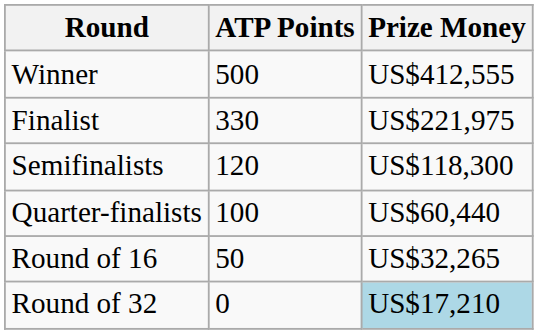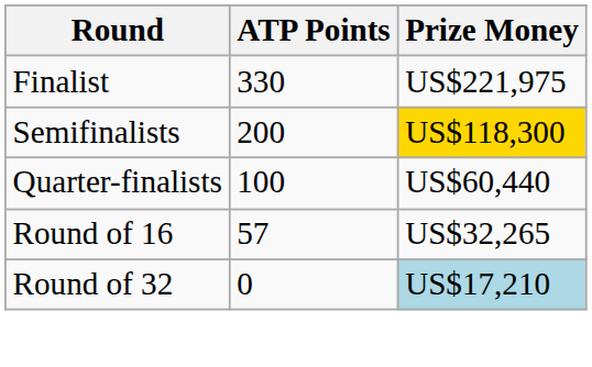- row: Winner | 500 | US$412,555
Semifinalists | ATP Points: 120 -> 200
Semifinalists | Prize Money: no background -> gold background
Round of 16 | ATP Points: 50 -> 57
